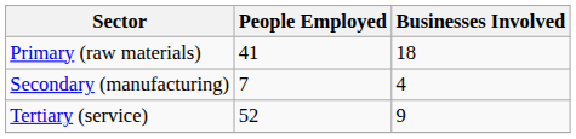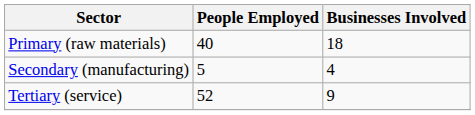Primary (raw materials) | People Employed: 41 -> 40
Secondary (manufacturing) | People Employed: 7 -> 5
